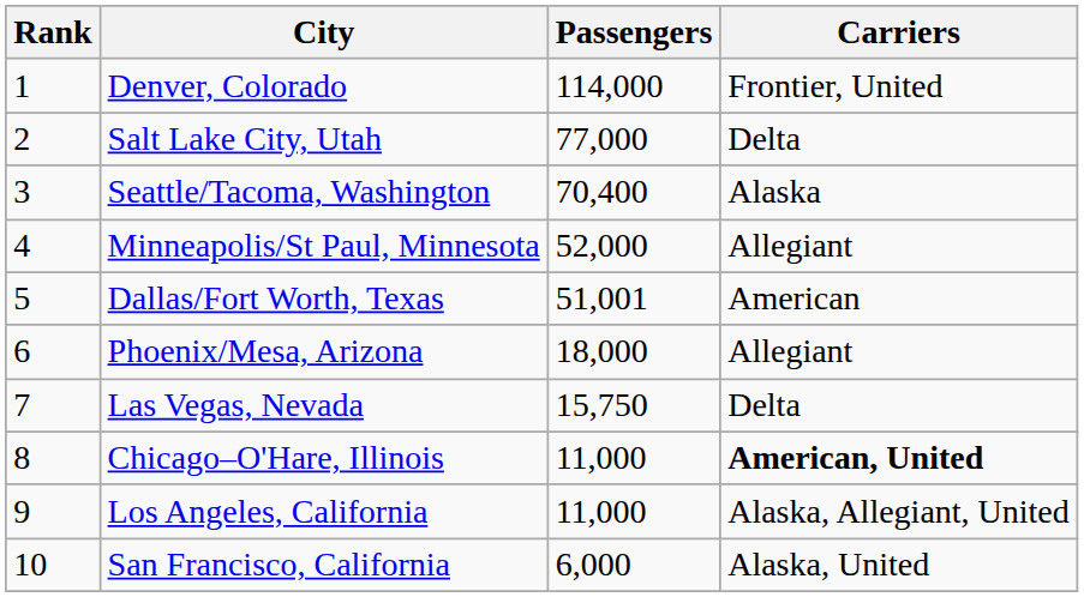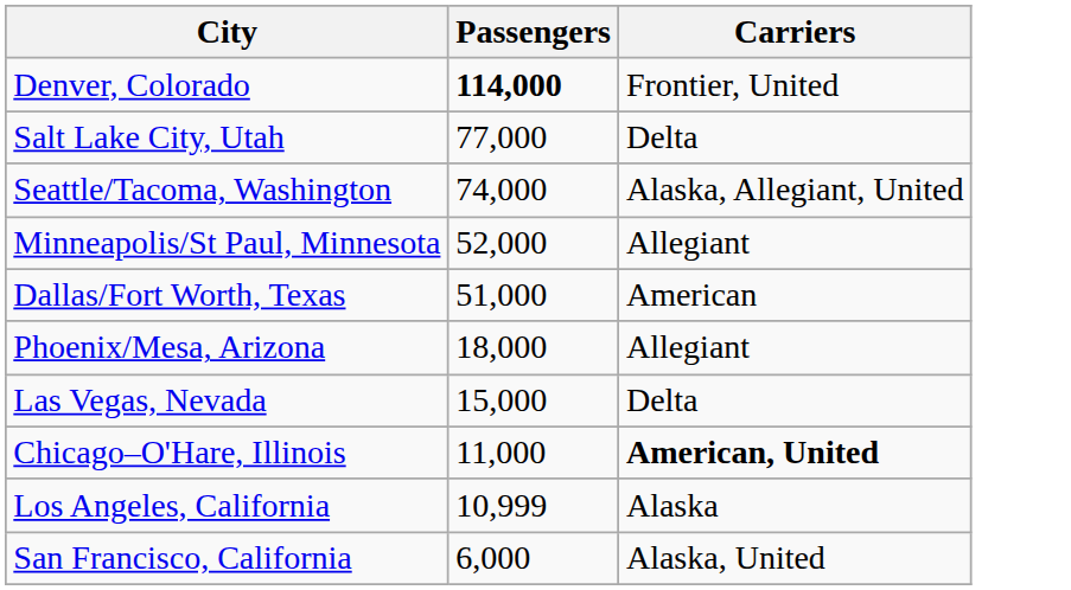- column: Rank | 1 | 2 | 3 | 4 | 5 | 6 | 7 | 8 | 9 | 10
Denver, Colorado | Passengers: normal -> bold
Seattle/Tacoma, Washington | Passengers: 70,400 -> 74,000
Seattle/Tacoma, Washington | Carriers: Alaska -> Alaska, Allegiant, United
Dallas/Fort Worth, Texas | Passengers: 51,001 -> 51,000
Las Vegas, Nevada | Passengers: 15,750 -> 15,000
Los Angeles, California | Passengers: 11,000 -> 10,999
Los Angeles, California | Carriers: Alaska, Allegiant, United -> Alaska
